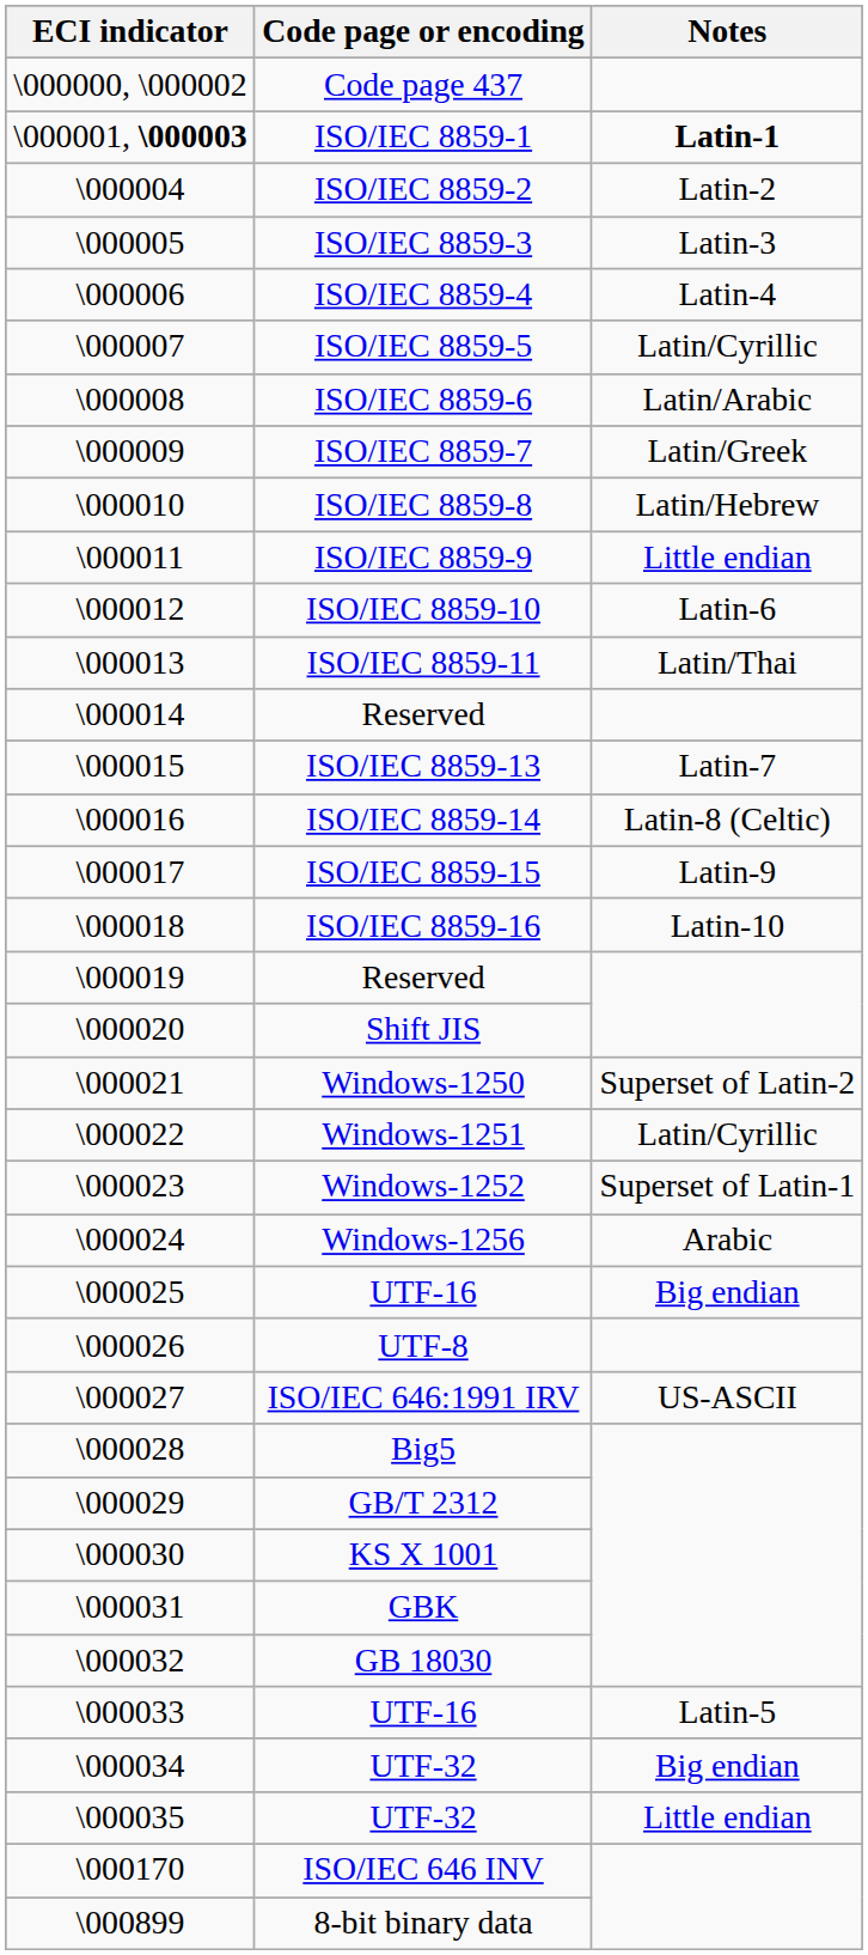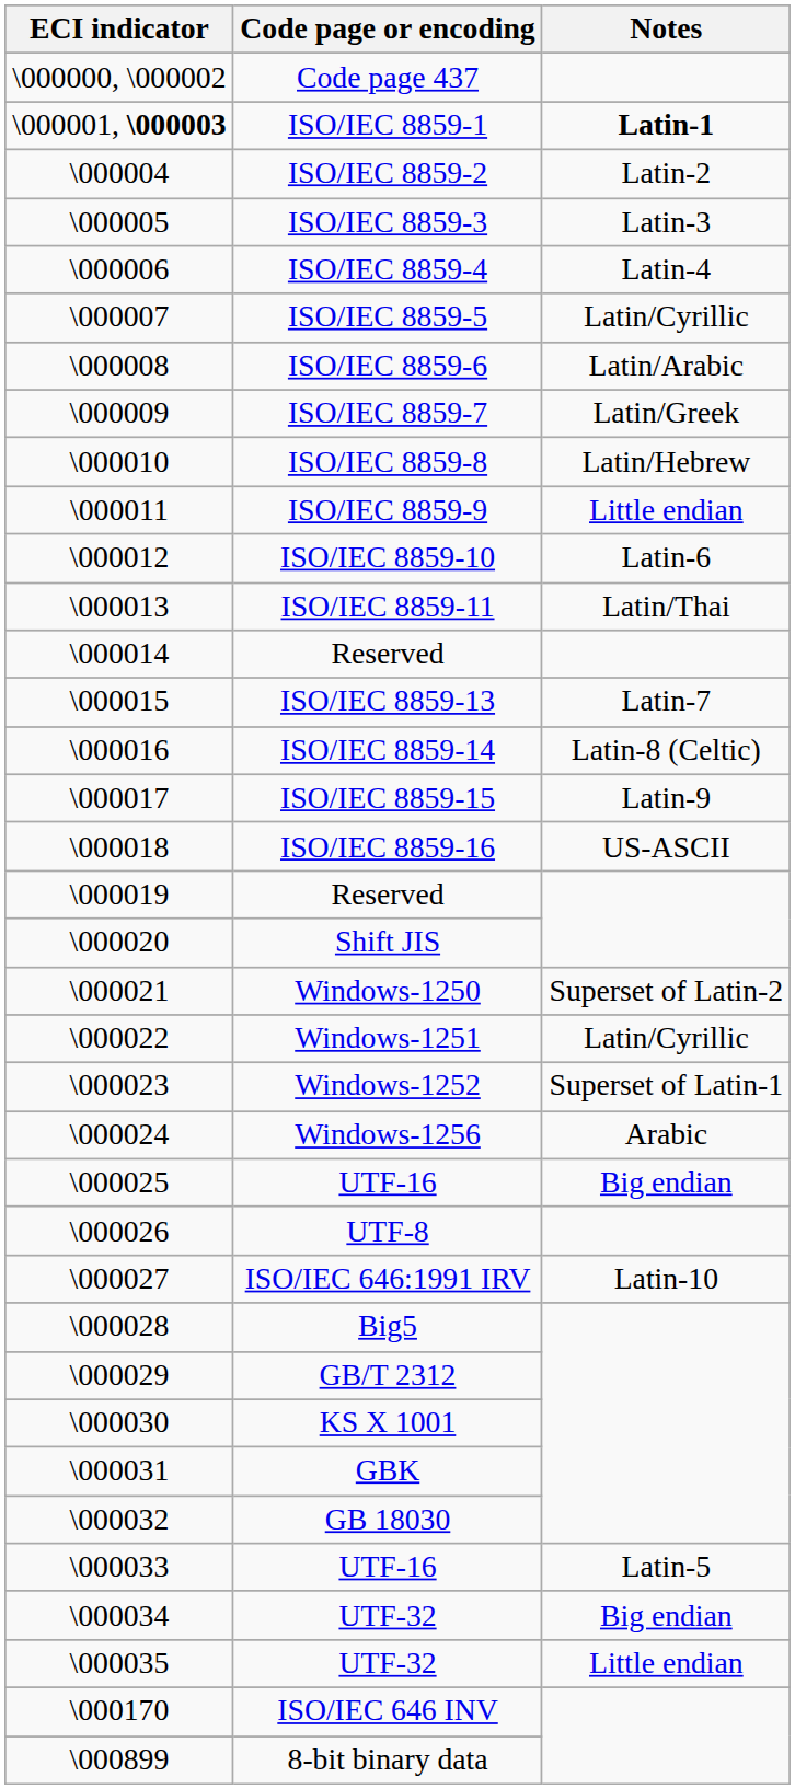ISO/IEC 8859-16 | Notes: Latin-10 -> US-ASCII
ISO/IEC 646:1991 IRV | Notes: US-ASCII -> Latin-10
